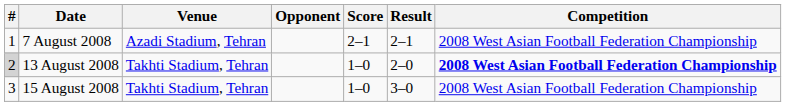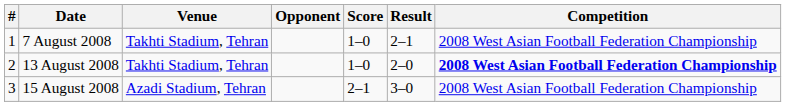7 August 2008 | Venue: Azadi Stadium, Tehran -> Takhti Stadium, Tehran
7 August 2008 | Score: 2–1 -> 1–0
13 August 2008 | #: lightgrey background -> no background
15 August 2008 | Venue: Takhti Stadium, Tehran -> Azadi Stadium, Tehran
15 August 2008 | Score: 1–0 -> 2–1
